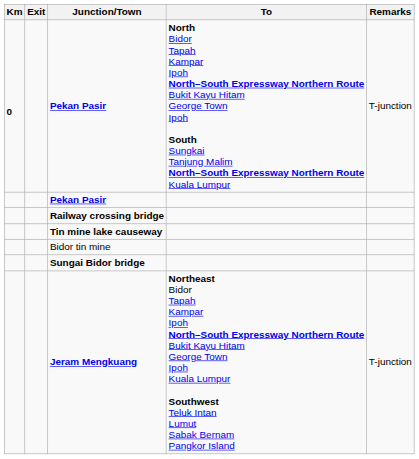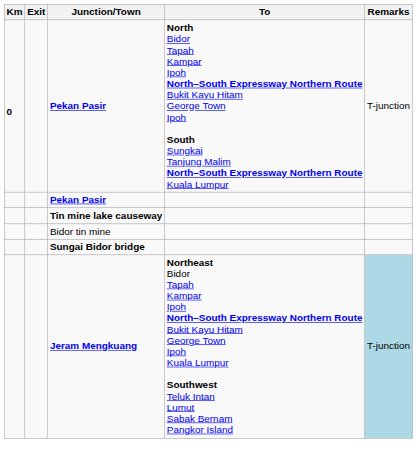- row: Railway crossing bridge
Jeram Mengkuang | Remarks: no background -> lightblue background
